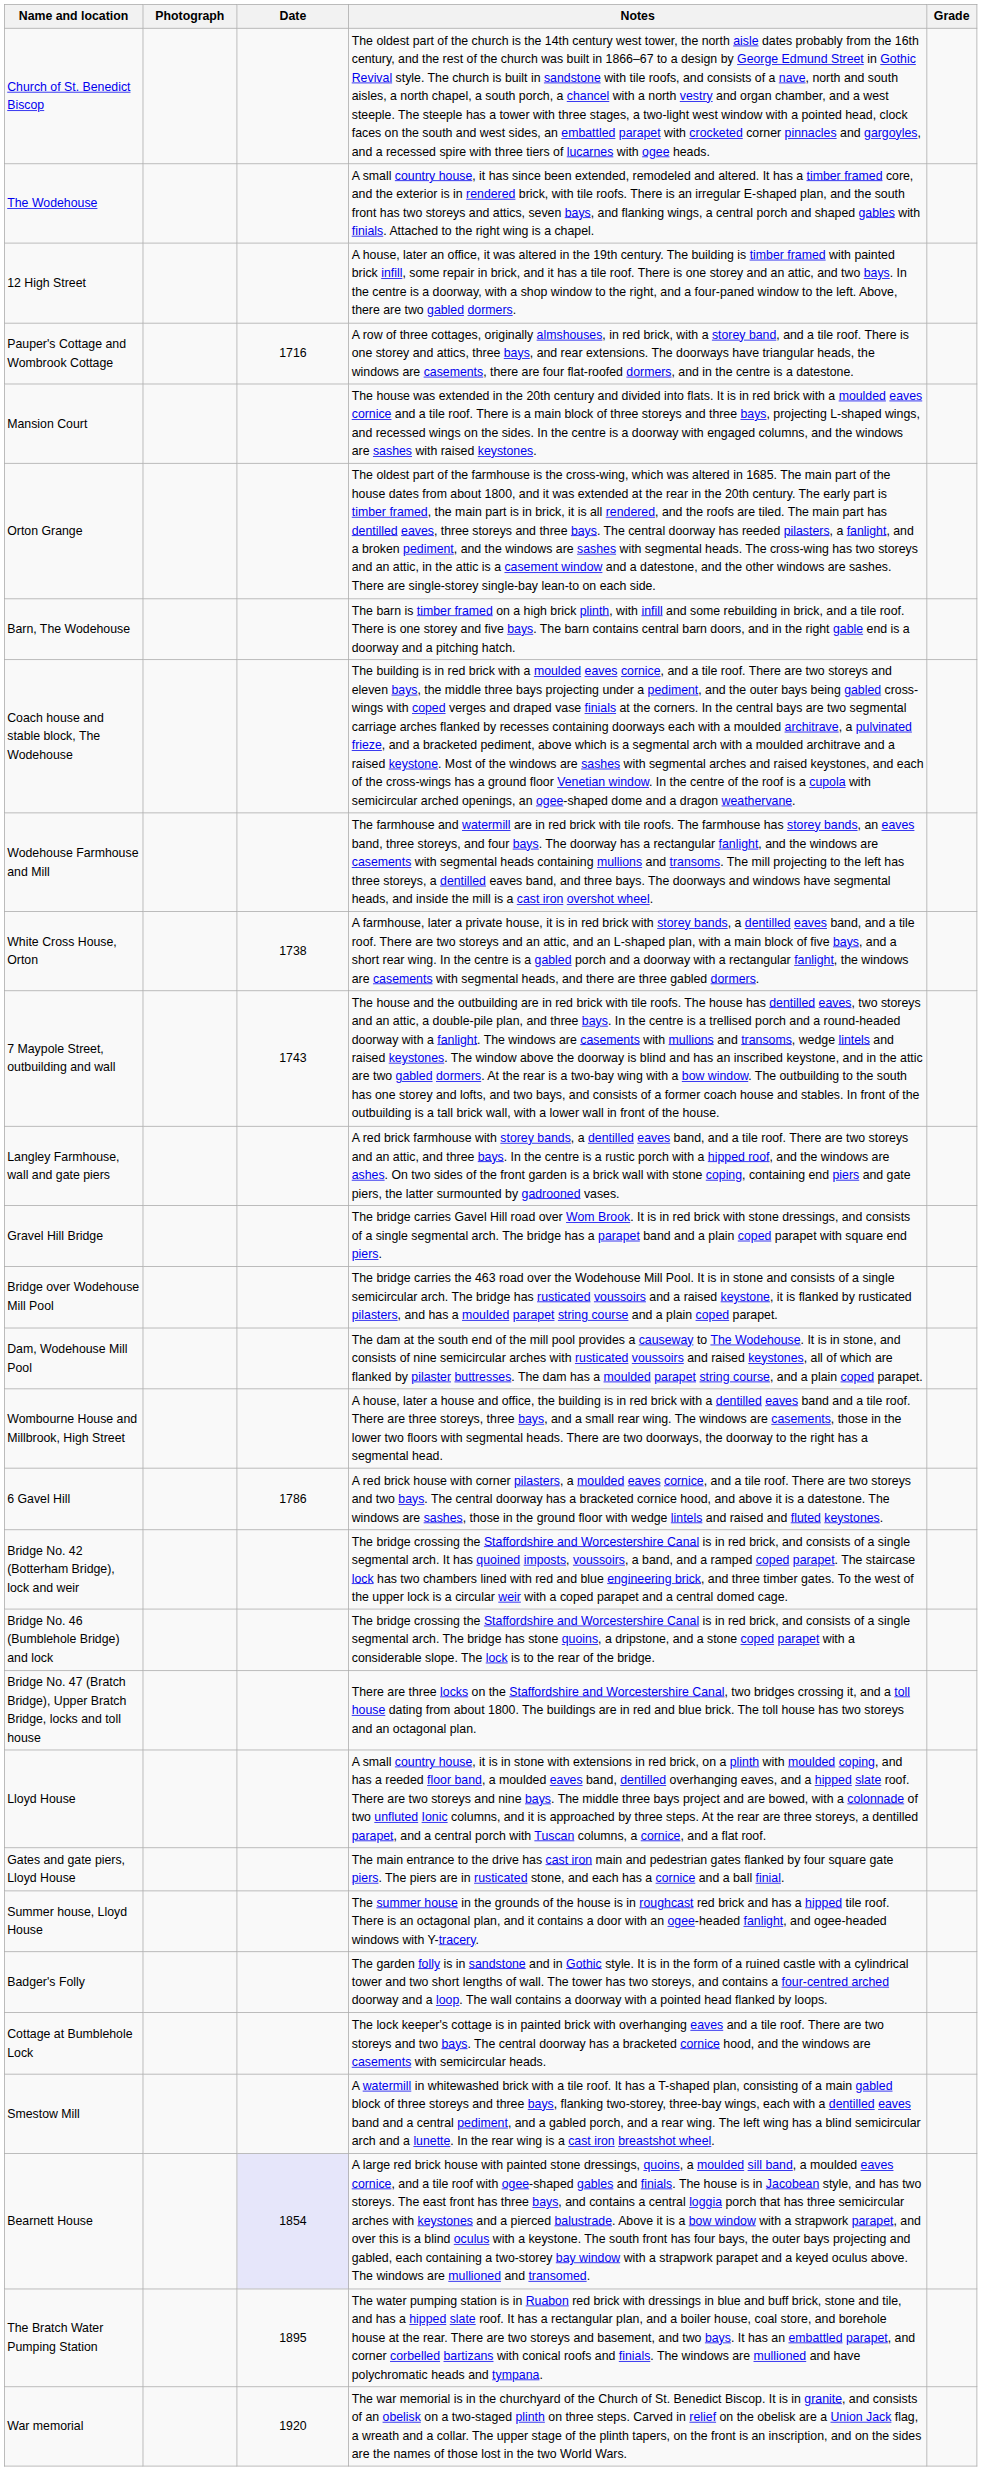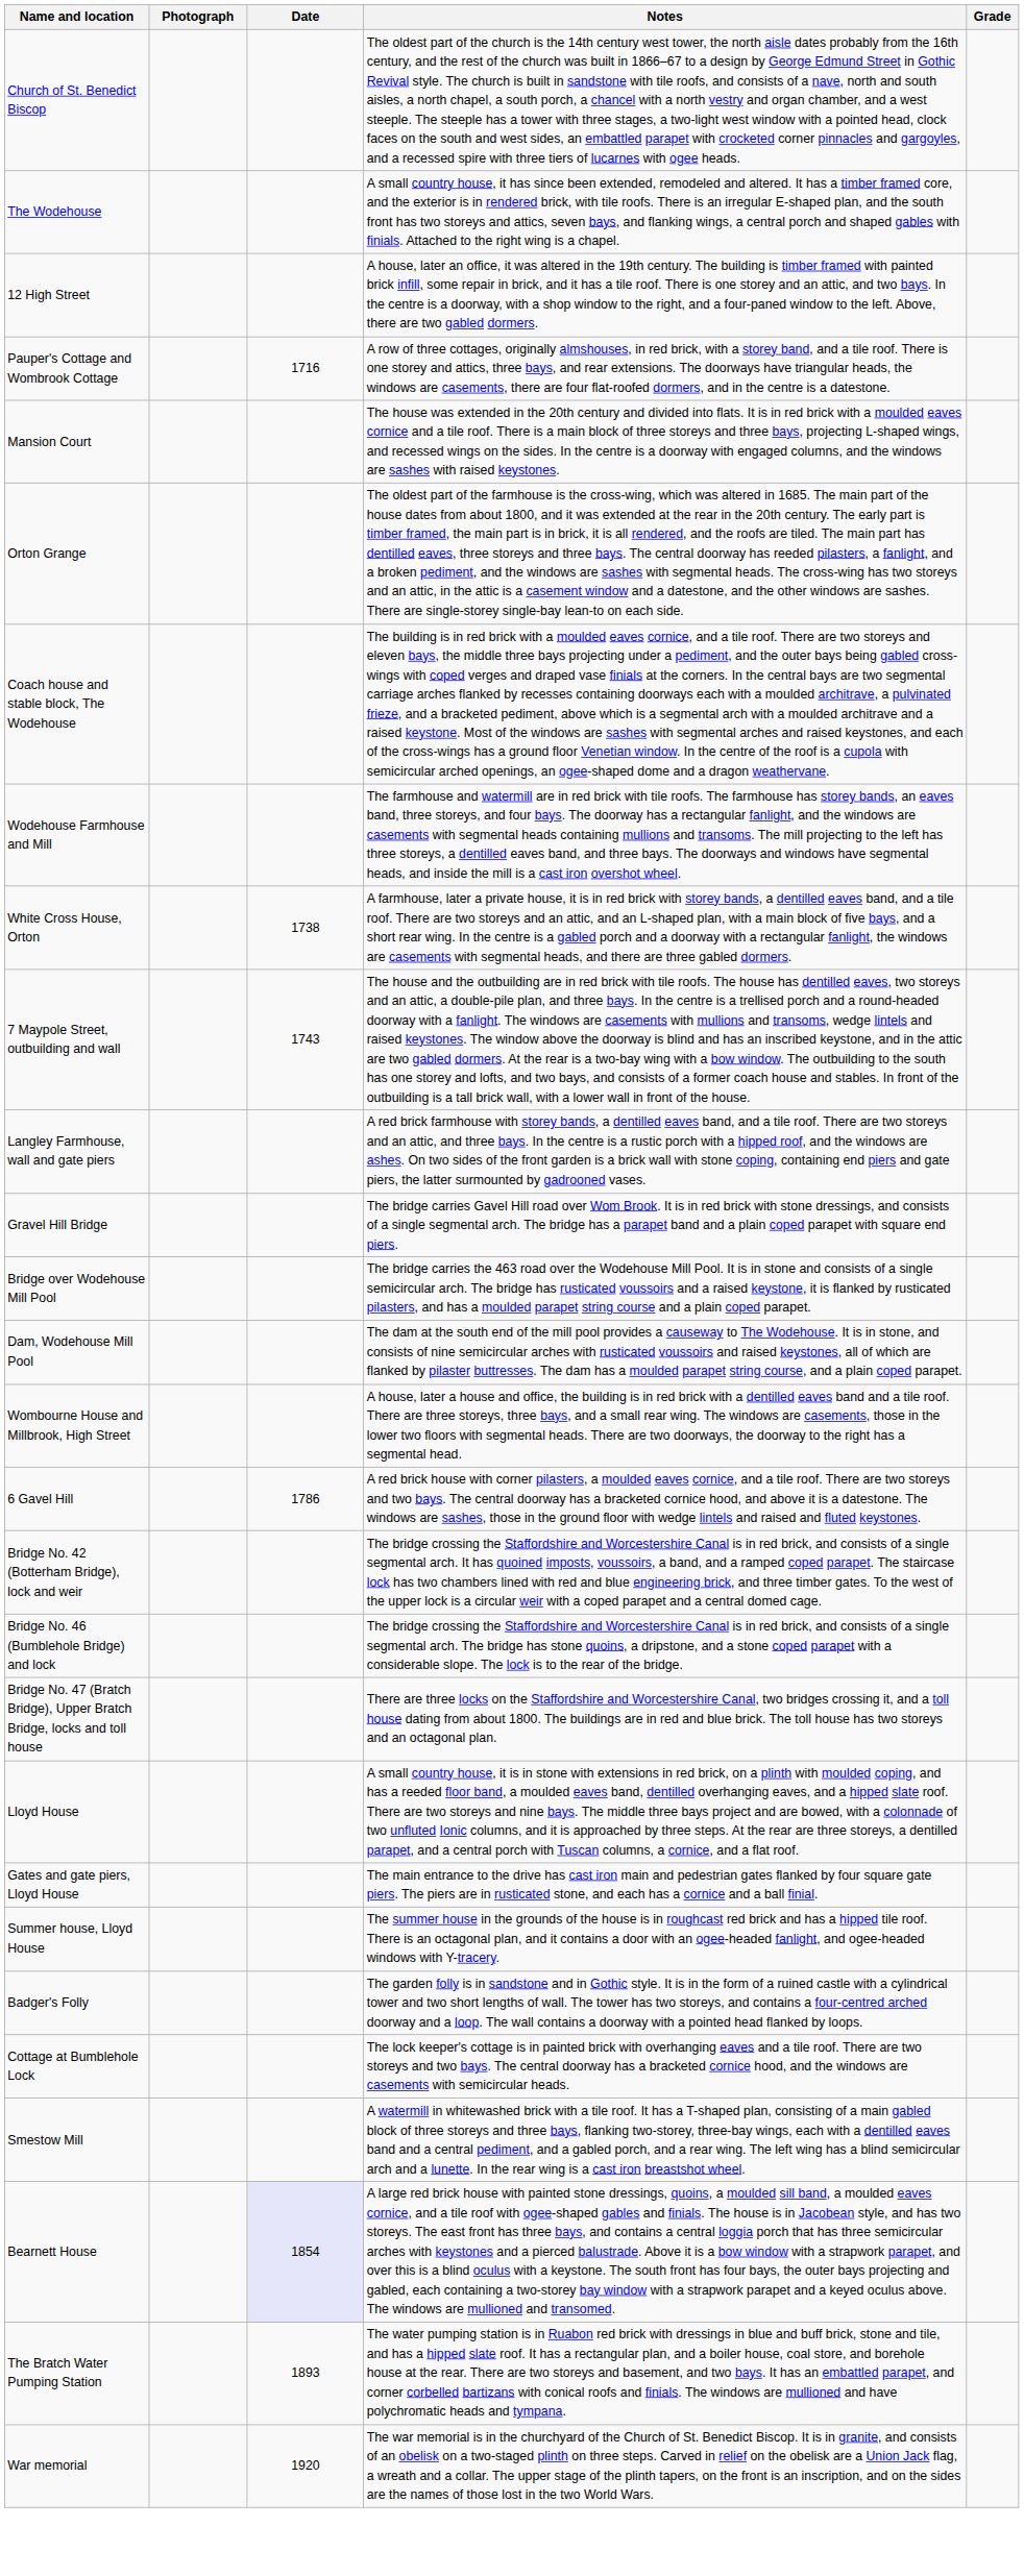- row: Barn, The Wodehouse | The barn is timber framed on a high brick plinth, with infill and some rebuilding in brick, and a tile roof. There is one storey and five bays. The barn contains central barn doors, and in the right gable end is a doorway and a pitching hatch.
The Bratch Water Pumping Station | Date: 1895 -> 1893
